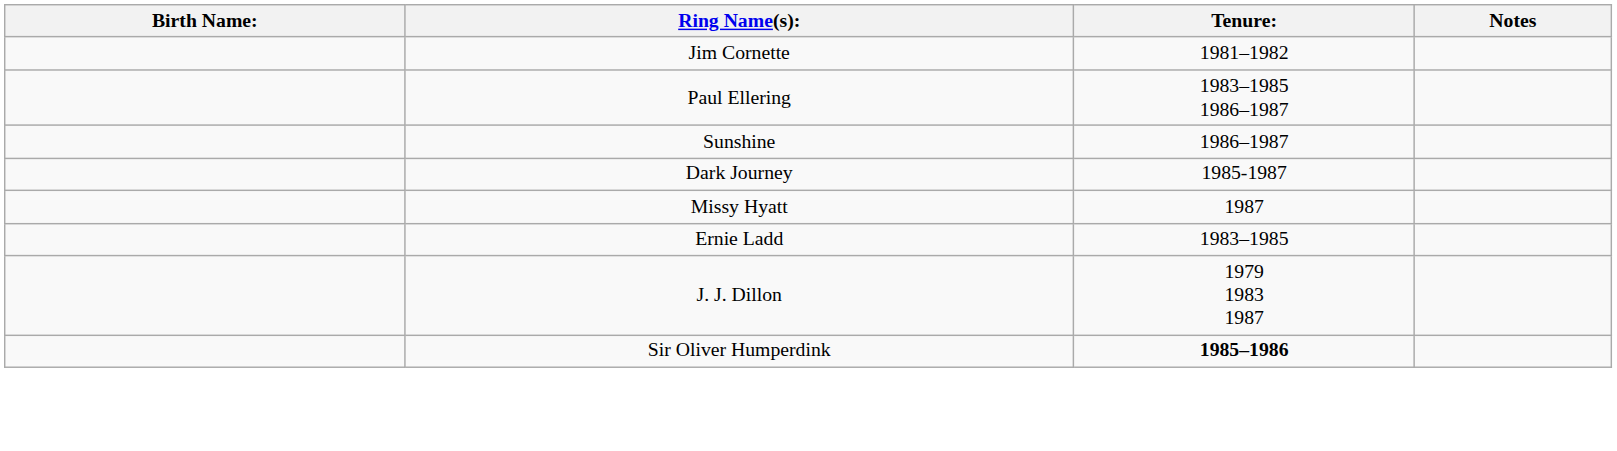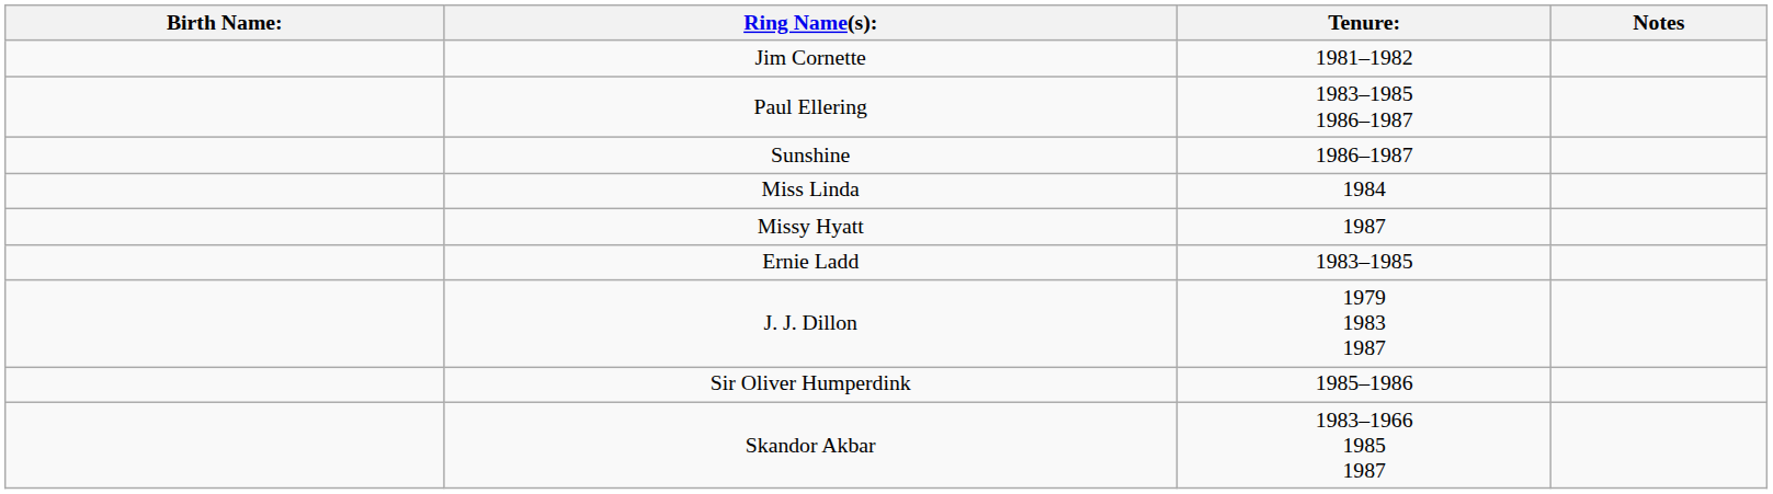- row: Dark Journey | 1985-1987
+ row: Miss Linda | 1984
Sir Oliver Humperdink | Tenure:: bold -> normal
+ row: Skandor Akbar | 1983–1966 1985 1987
